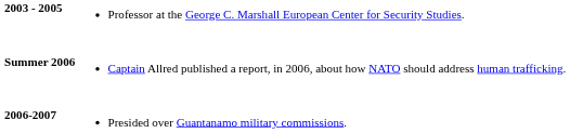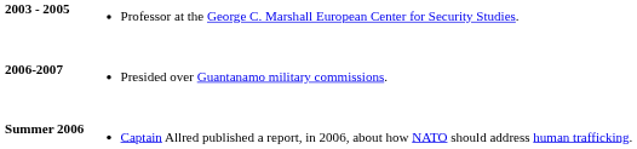rows swapped: Summer 2006 <-> 2006-2007
